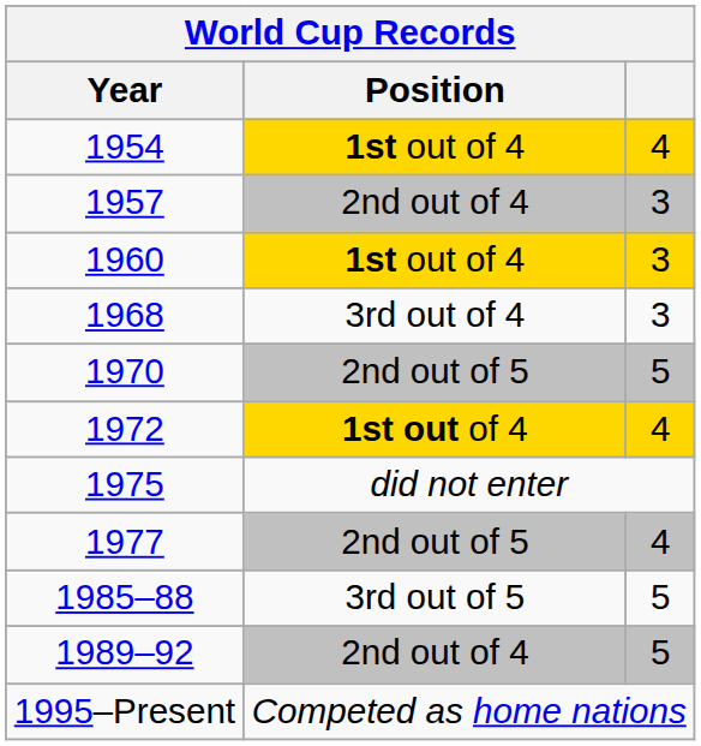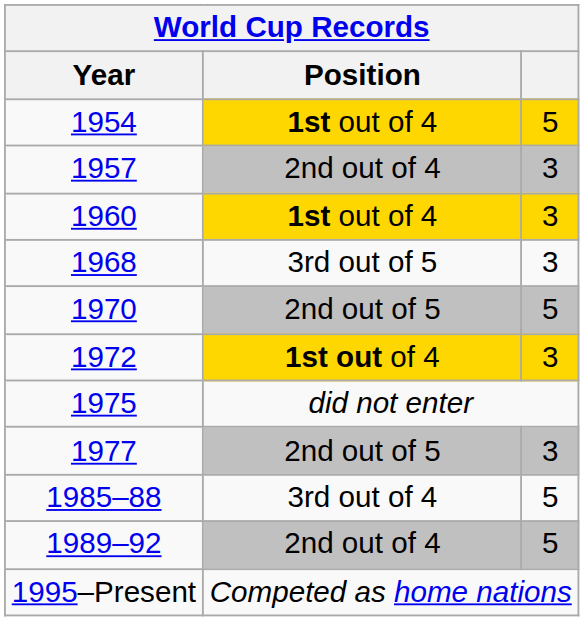1954 | World Cup Records: 4 -> 5
1968 | World Cup Records / Position: 3rd out of 4 -> 3rd out of 5
1972 | World Cup Records: 4 -> 3
1977 | World Cup Records: 4 -> 3
1985–88 | World Cup Records / Position: 3rd out of 5 -> 3rd out of 4
